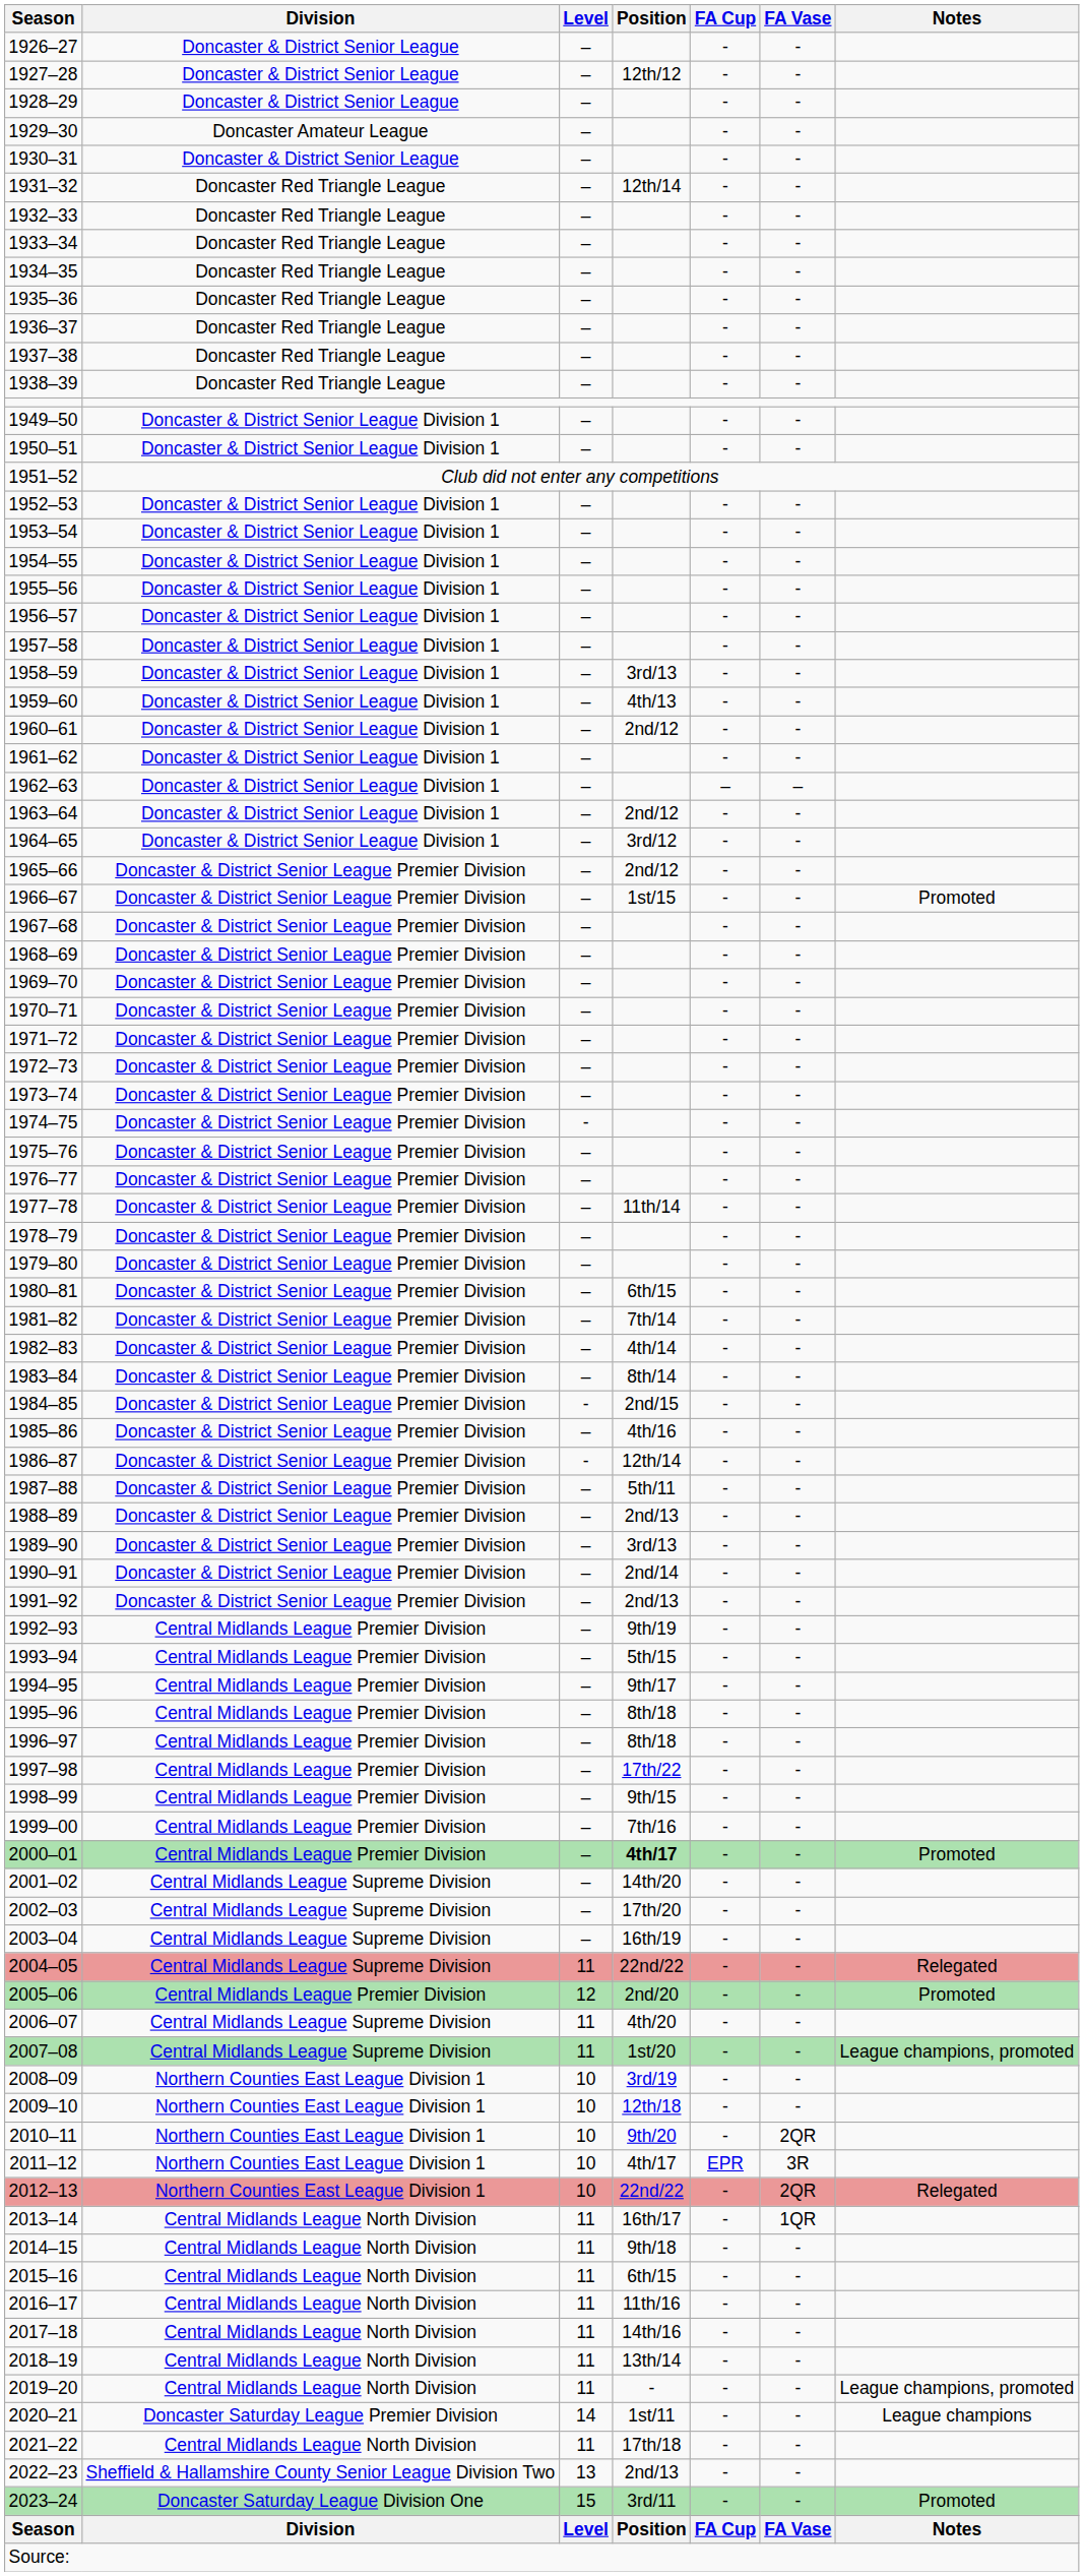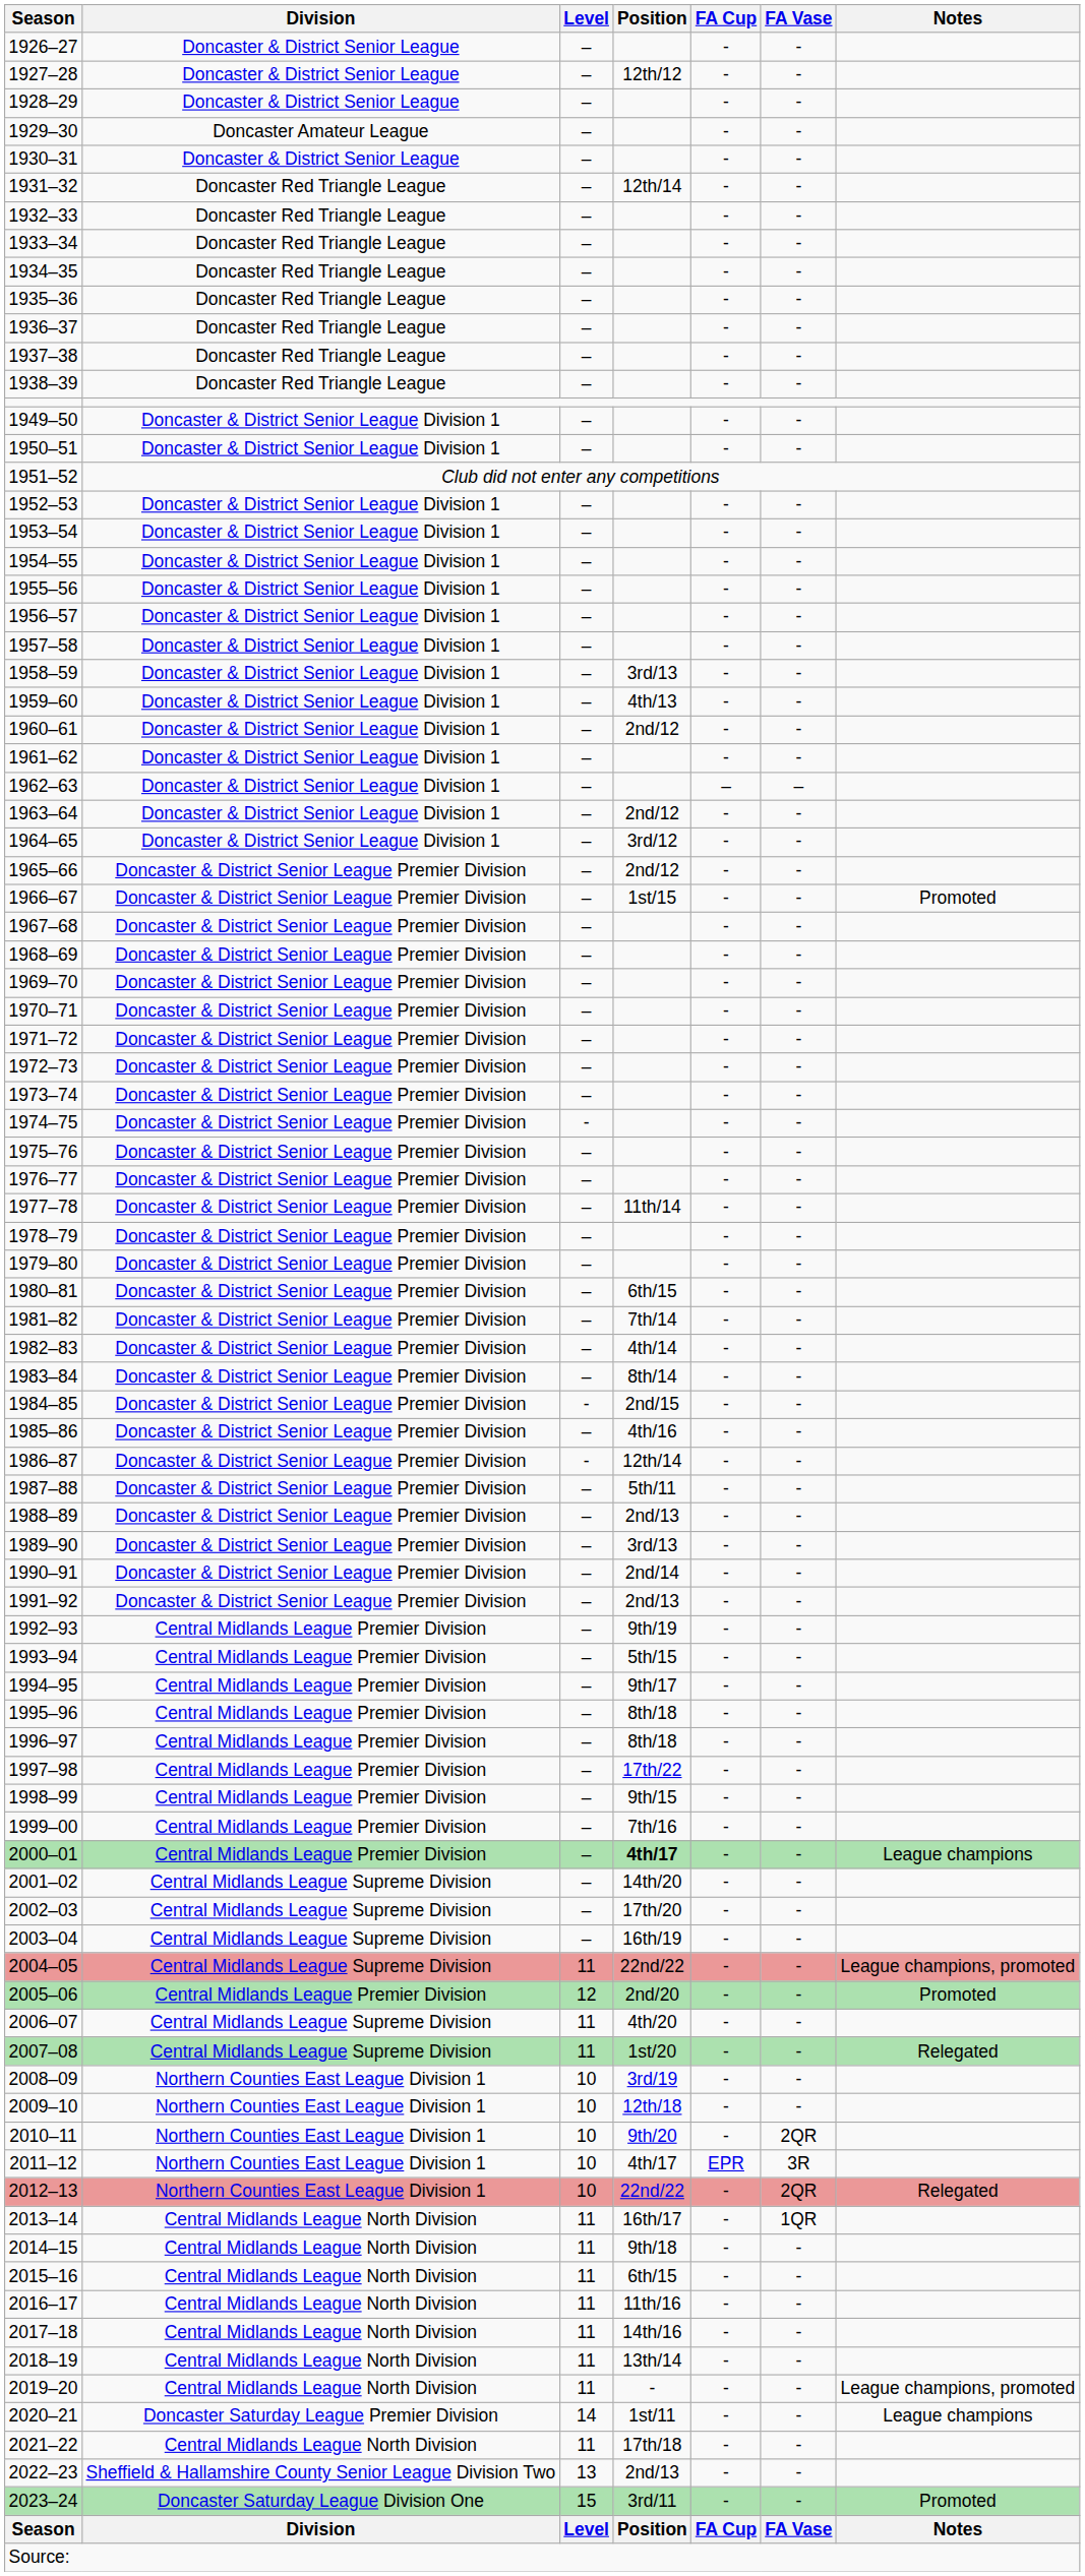2000–01 | Notes: Promoted -> League champions
2004–05 | Notes: Relegated -> League champions, promoted
2007–08 | Notes: League champions, promoted -> Relegated
